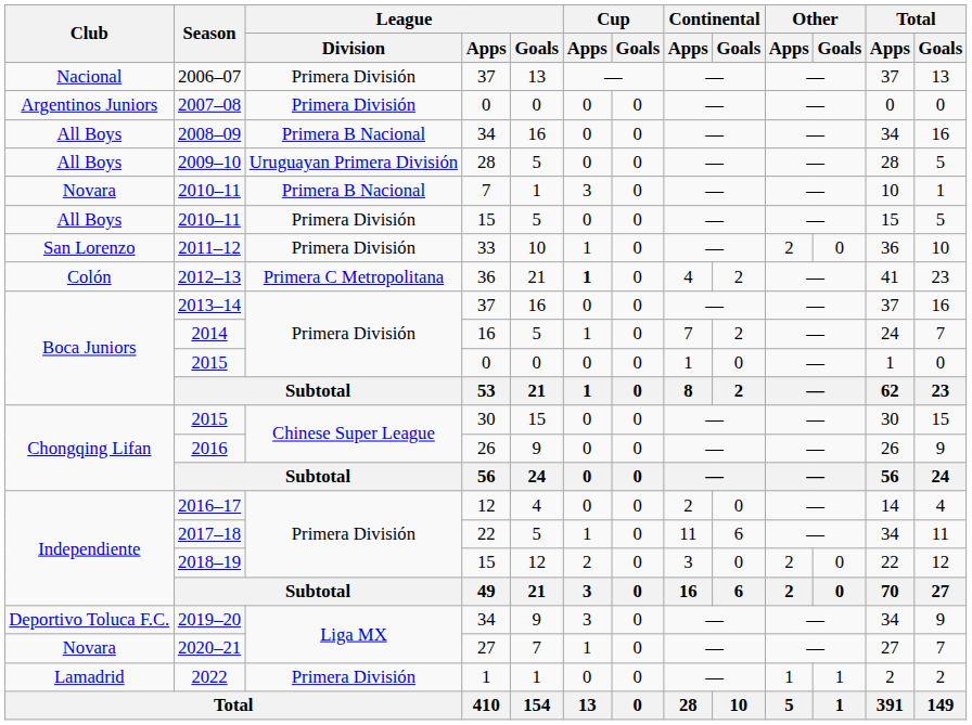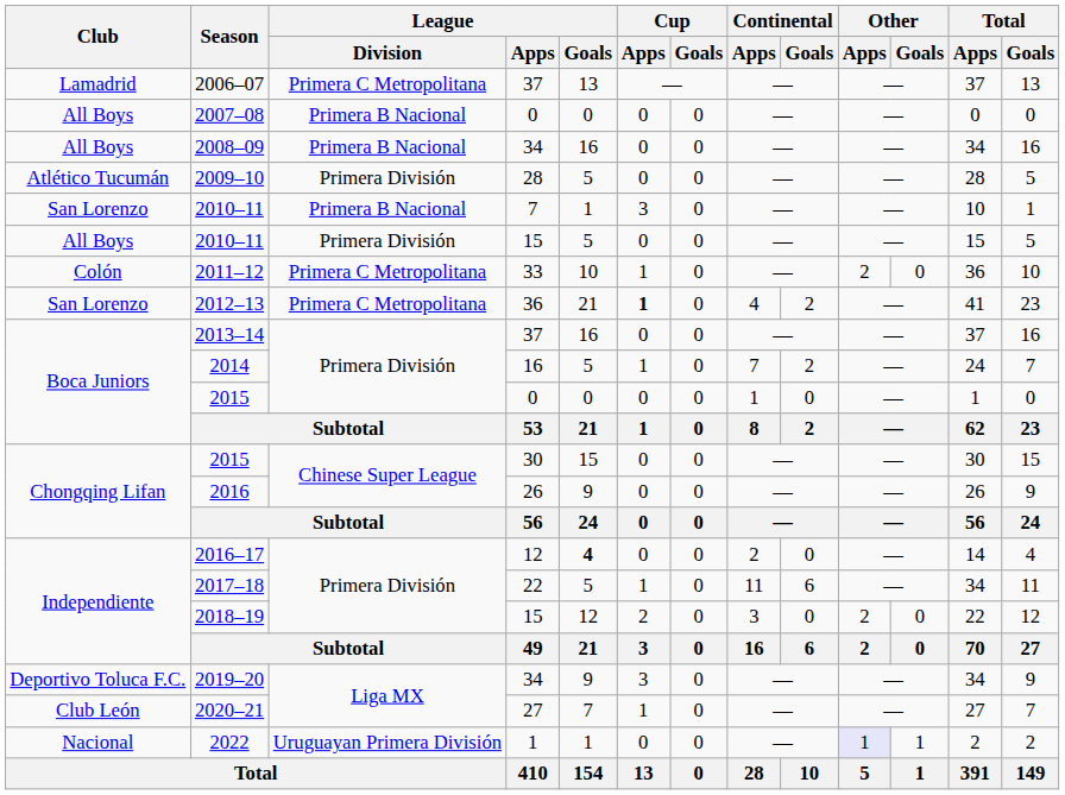2006–07 | Club: Nacional -> Lamadrid
2006–07 | League / Division: Primera División -> Primera C Metropolitana
2007–08 | Club: Argentinos Juniors -> All Boys
2007–08 | League / Division: Primera División -> Primera B Nacional
2009–10 | Club: All Boys -> Atlético Tucumán
2009–10 | League / Division: Uruguayan Primera División -> Primera División
2010–11 / 7 | Club: Novara -> San Lorenzo
2011–12 | Club: San Lorenzo -> Colón
2011–12 | League / Division: Primera División -> Primera C Metropolitana
2012–13 | Club: Colón -> San Lorenzo
2016–17 | League / Goals: normal -> bold
2020–21 | Club: Novara -> Club León
2022 | Club: Lamadrid -> Nacional
2022 | League / Division: Primera División -> Uruguayan Primera División
2022 | Other / Apps: no background -> lavender background
